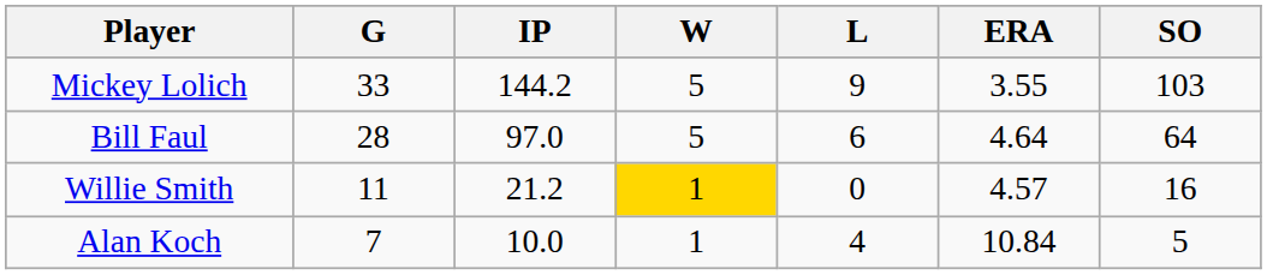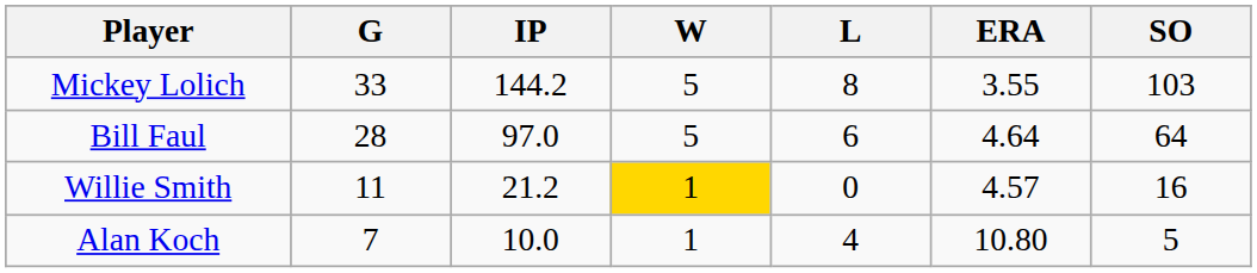Mickey Lolich | L: 9 -> 8
Alan Koch | ERA: 10.84 -> 10.80
